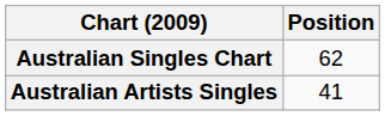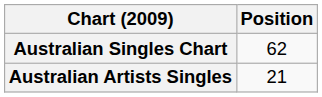Australian Artists Singles | Position: 41 -> 21
